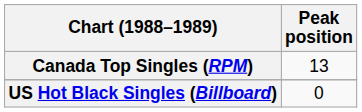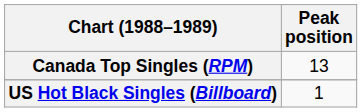US Hot Black Singles (Billboard) | Peak position: 0 -> 1
